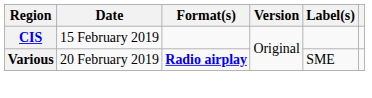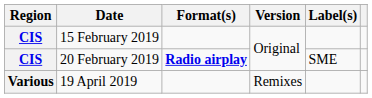20 February 2019 | Region: Various -> CIS
+ row: Various | 19 April 2019 | Remixes
